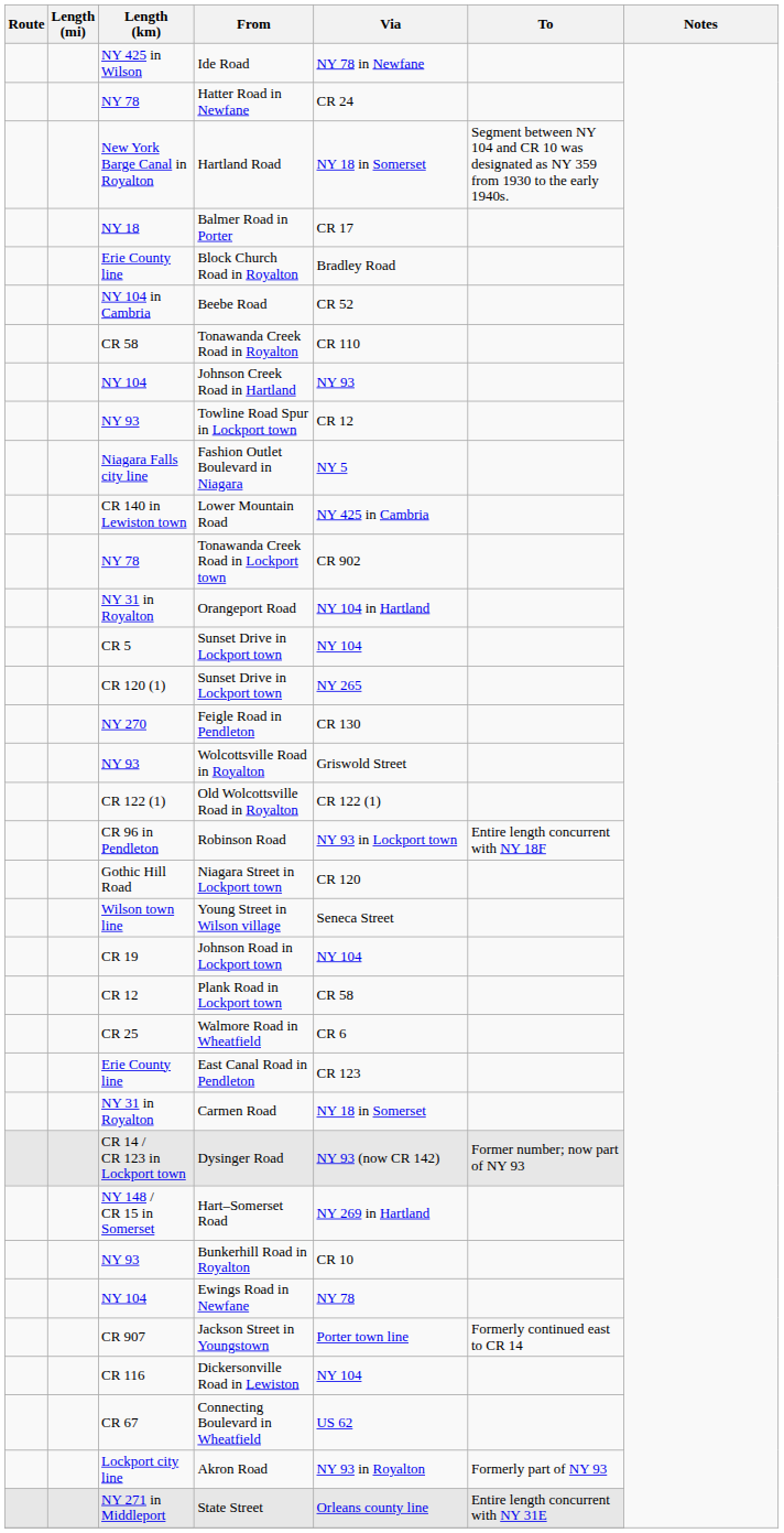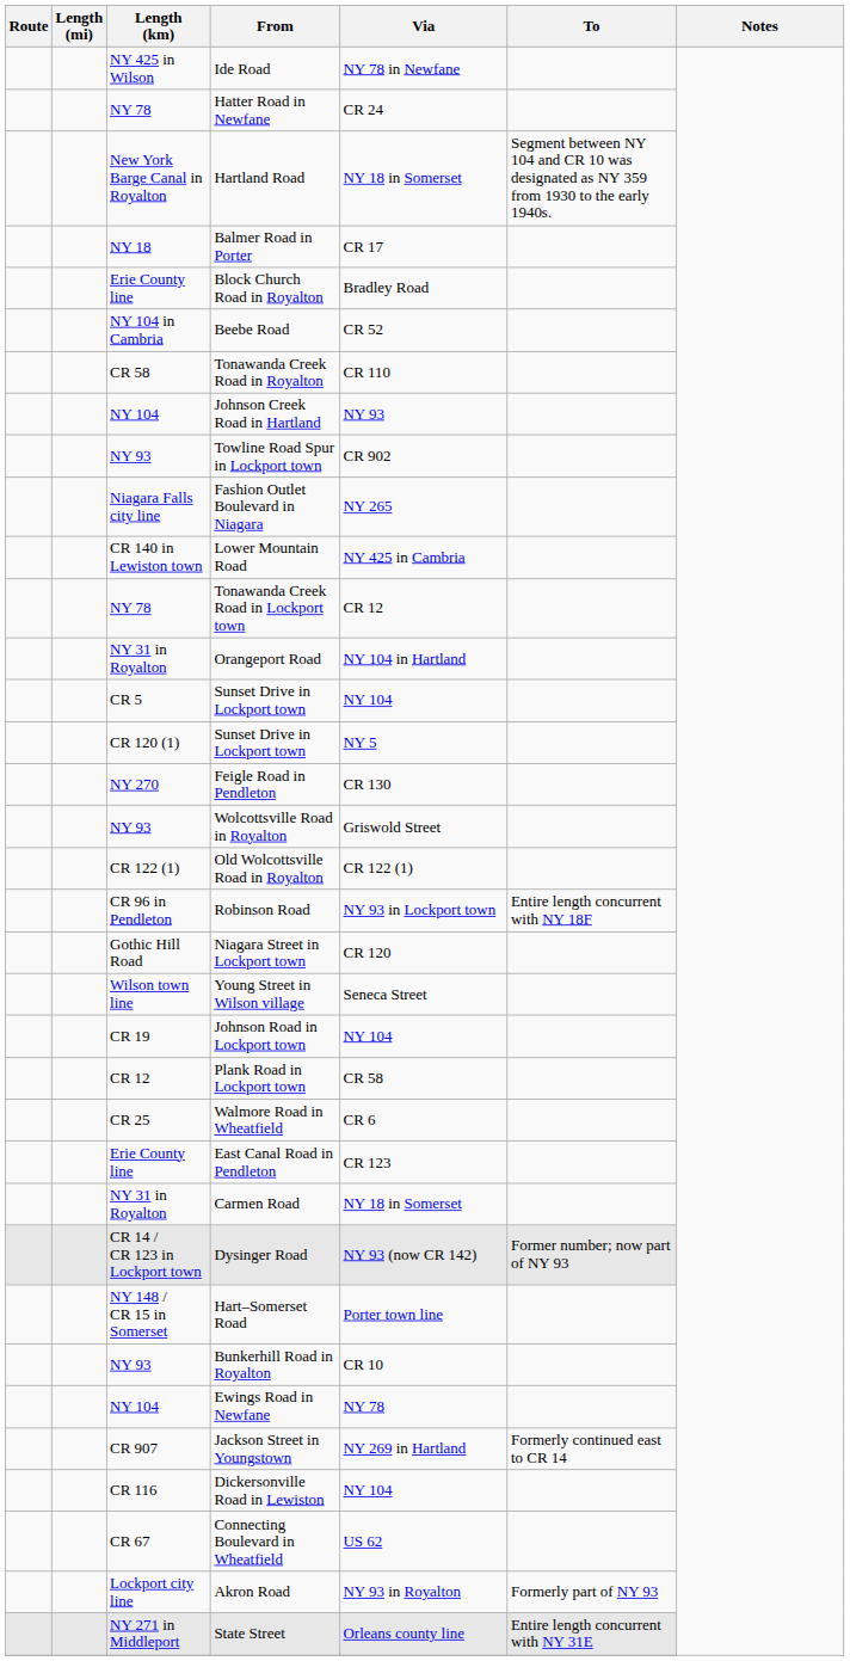Towline Road Spur in Lockport town | Via: CR 12 -> CR 902
Fashion Outlet Boulevard in Niagara | Via: NY 5 -> NY 265
Tonawanda Creek Road in Lockport town | Via: CR 902 -> CR 12
CR 120 (1) / Sunset Drive in Lockport town | Via: NY 265 -> NY 5
Hart–Somerset Road | Via: NY 269 in Hartland -> Porter town line
Jackson Street in Youngstown | Via: Porter town line -> NY 269 in Hartland
